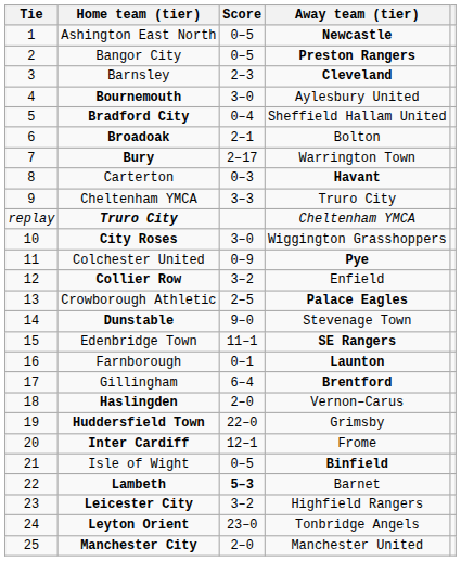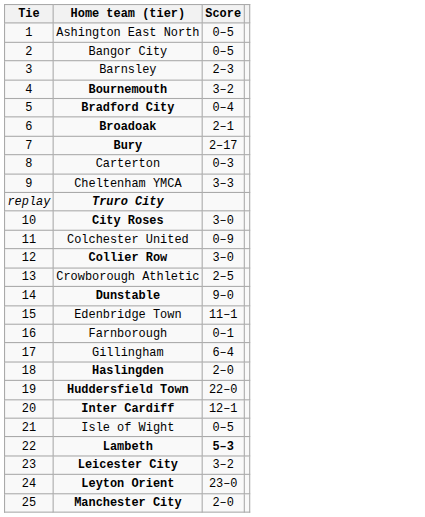- column: Away team (tier) | Newcastle | Preston Rangers | Cleveland | Aylesbury United | Sheffield Hallam United | Bolton | Warrington Town | Havant | Truro City | Cheltenham YMCA | Wiggington Grasshoppers | Pye | Enfield | Palace Eagles | Stevenage Town | SE Rangers | Launton | Brentford | Vernon–Carus | Grimsby | Frome | Binfield | Barnet | Highfield Rangers | Tonbridge Angels | Manchester United
Bournemouth | Score: 3–0 -> 3–2
Collier Row | Score: 3–2 -> 3–0
